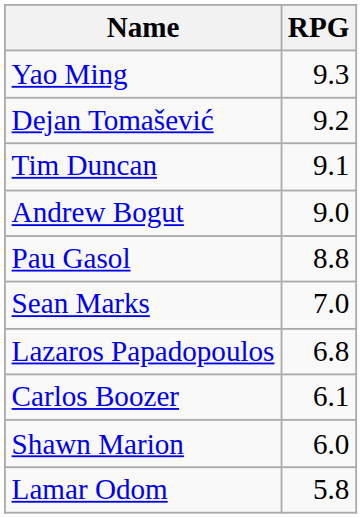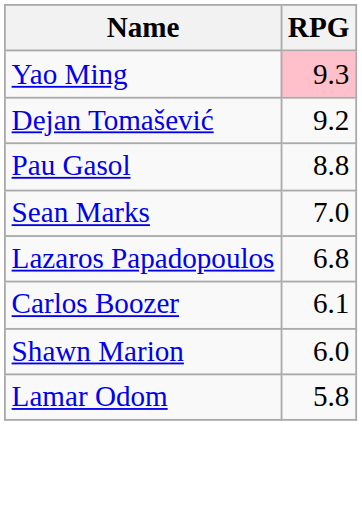Yao Ming | RPG: no background -> pink background
- row: Tim Duncan | 9.1
- row: Andrew Bogut | 9.0
